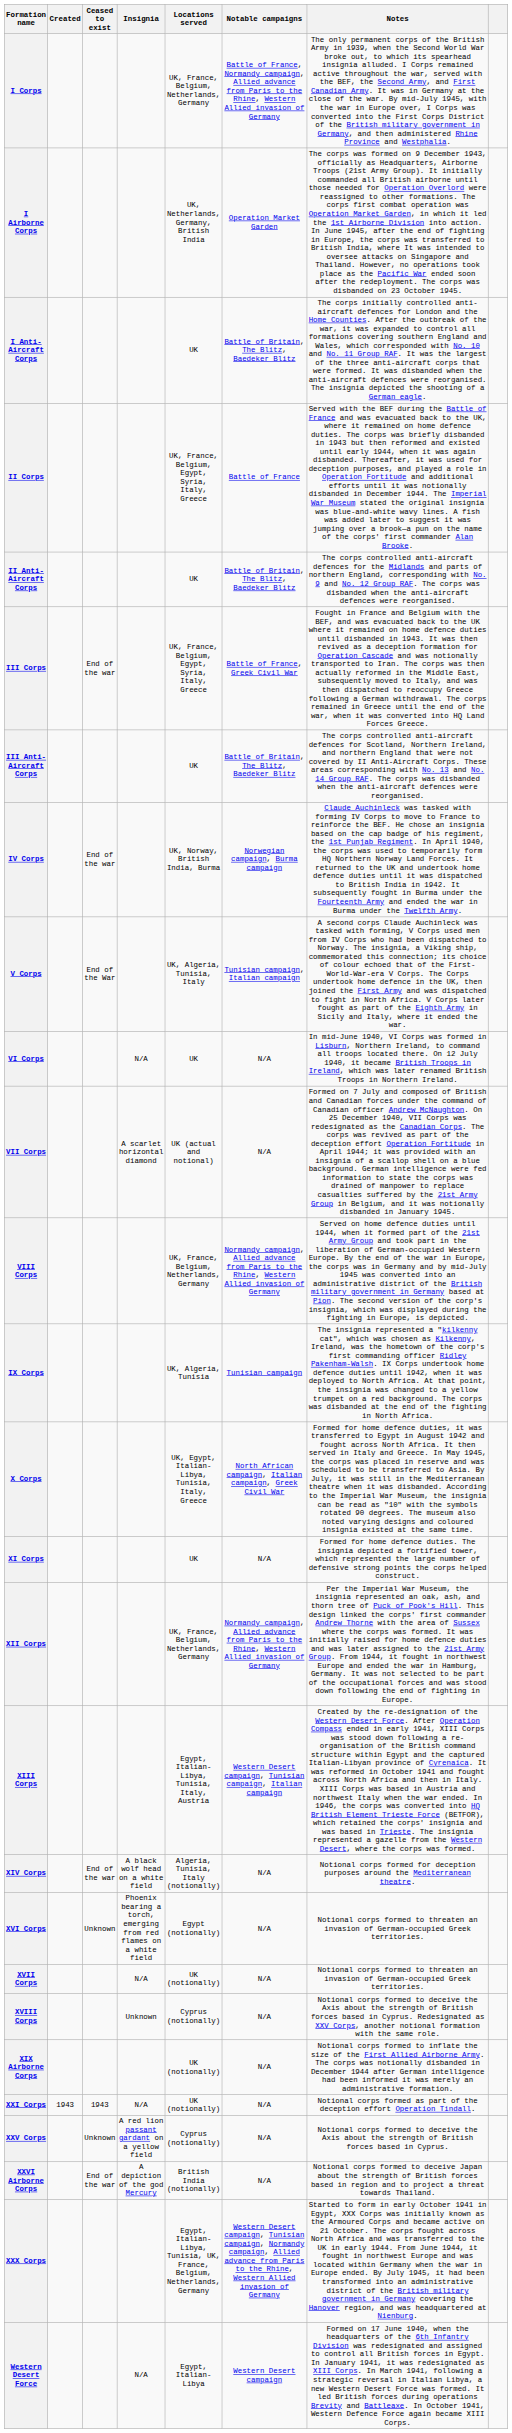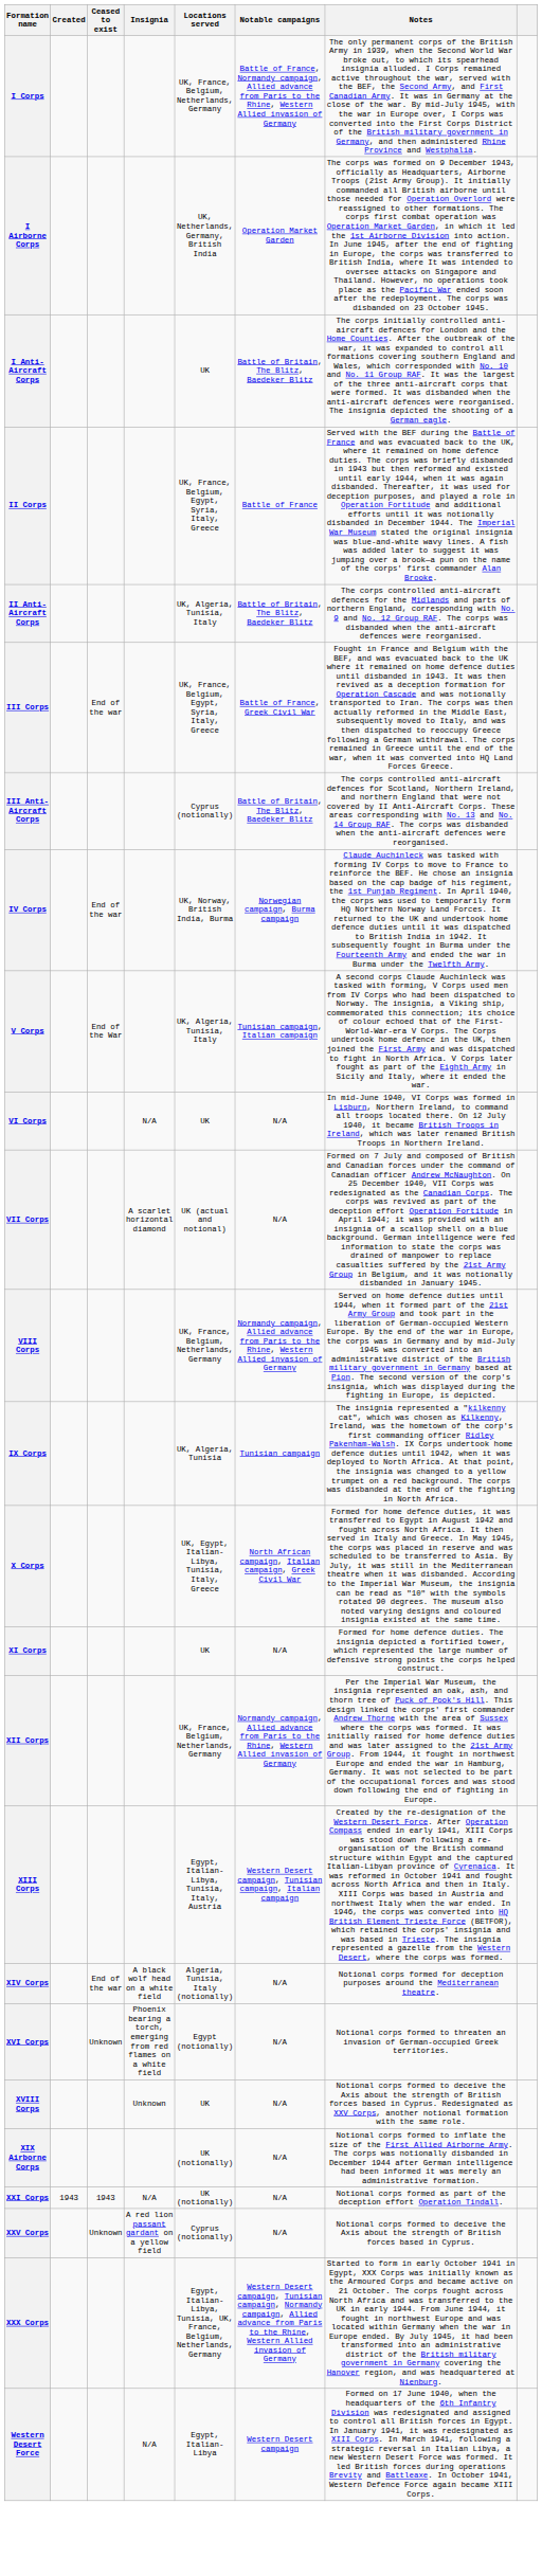II Anti-Aircraft Corps | Locations served: UK -> UK, Algeria, Tunisia, Italy
III Anti-Aircraft Corps | Locations served: UK -> Cyprus (notionally)
- row: XVII Corps | N/A | UK (notionally) | N/A | Notional corps formed to threaten an invasion of German-occupied Greek territories.
XVIII Corps | Locations served: Cyprus (notionally) -> UK
- row: XXVI Airborne Corps | End of the war | A depiction of the god Mercury | British India (notionally) | N/A | Notional corps formed to deceive Japan about the strength of British forces based in region and to project a threat towards Thailand.
